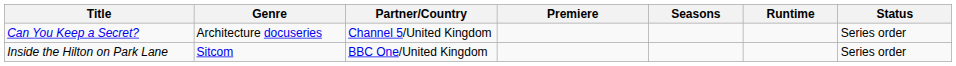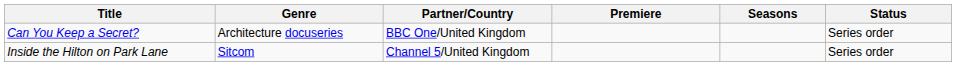- column: Runtime
Can You Keep a Secret? | Partner/Country: Channel 5/United Kingdom -> BBC One/United Kingdom
Inside the Hilton on Park Lane | Partner/Country: BBC One/United Kingdom -> Channel 5/United Kingdom
